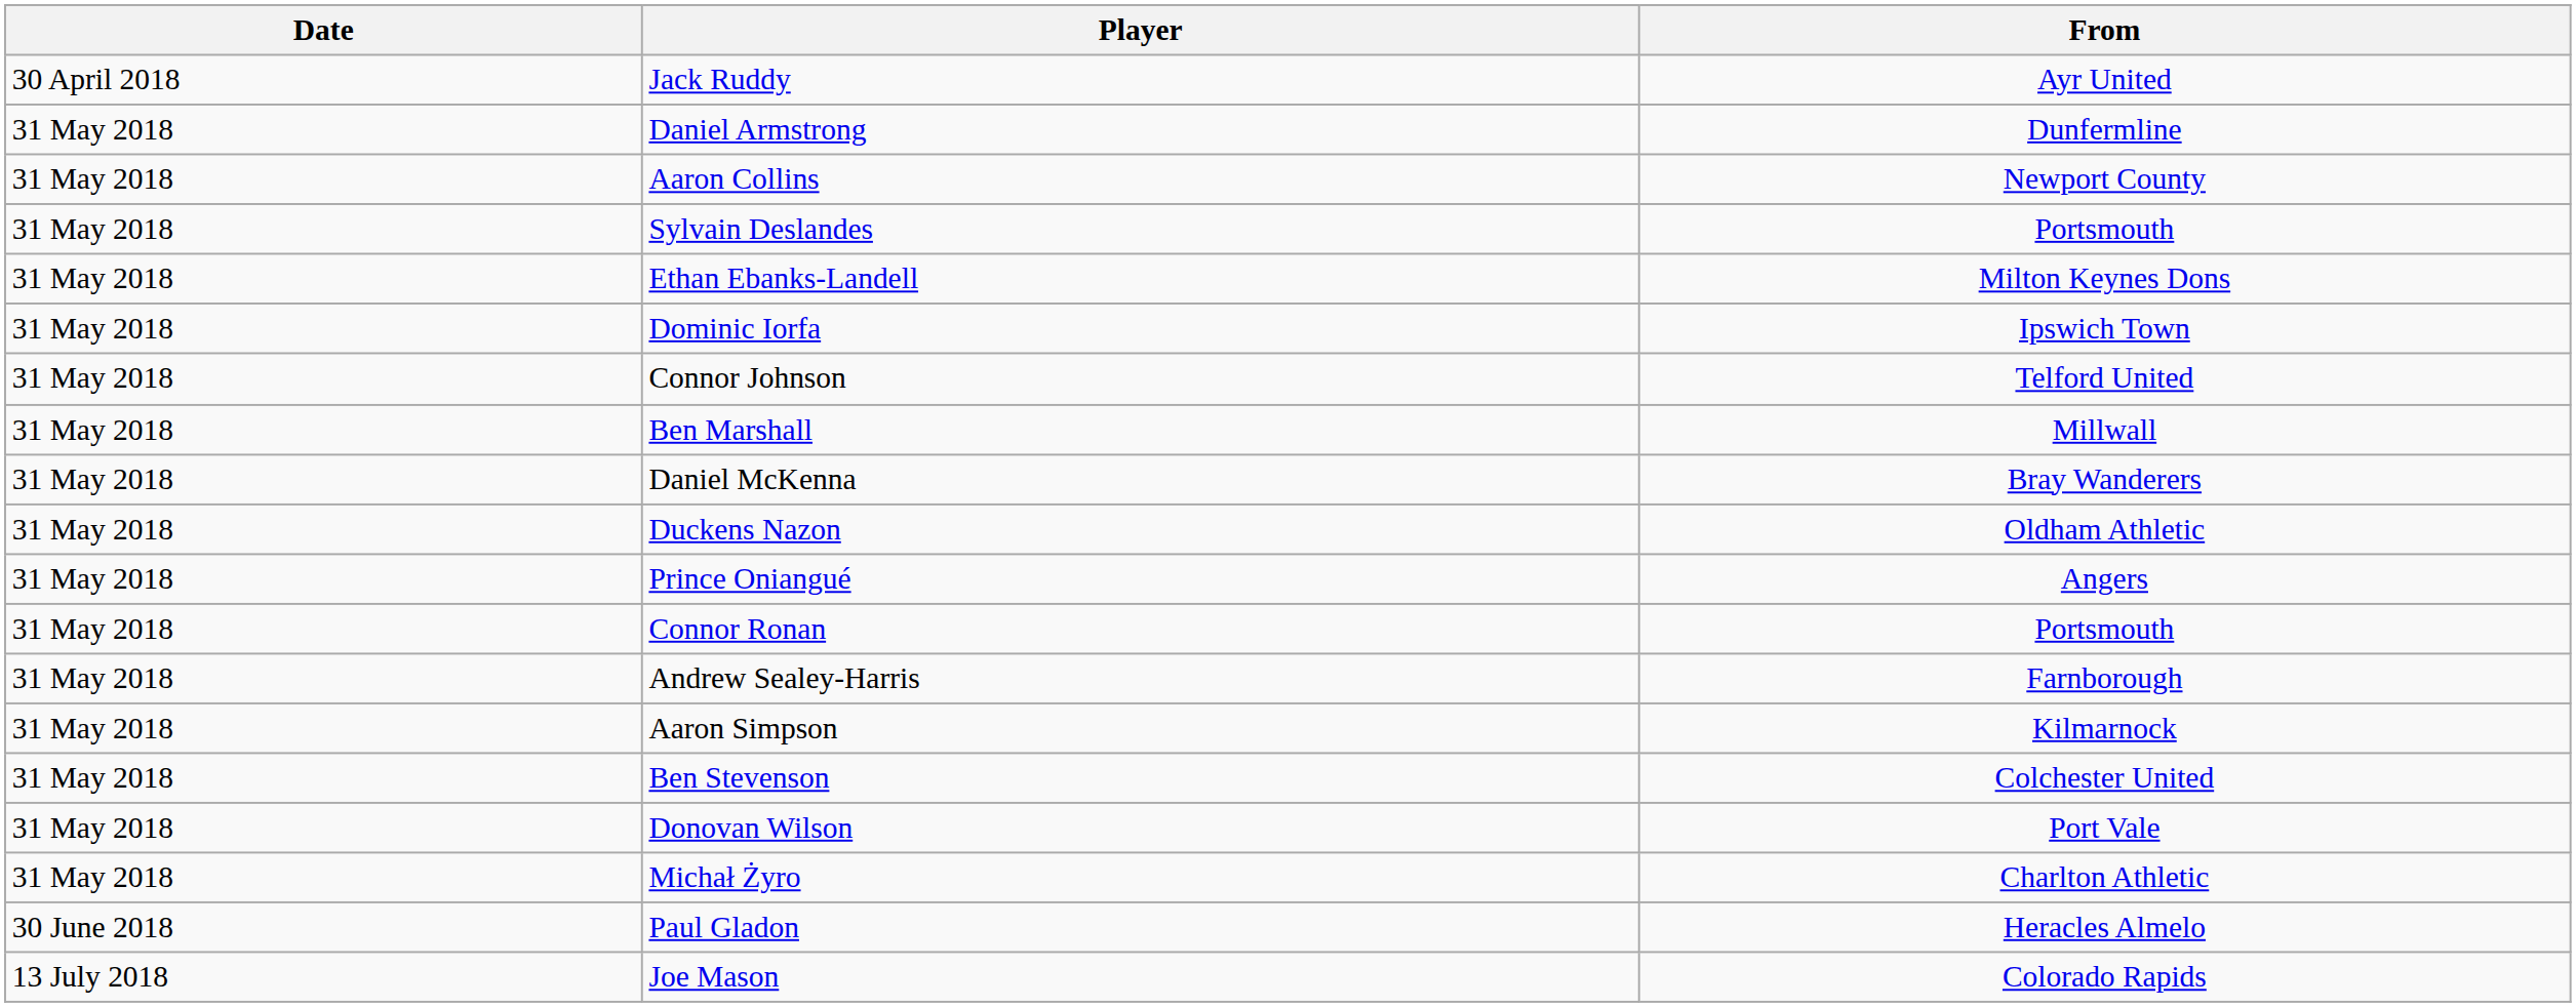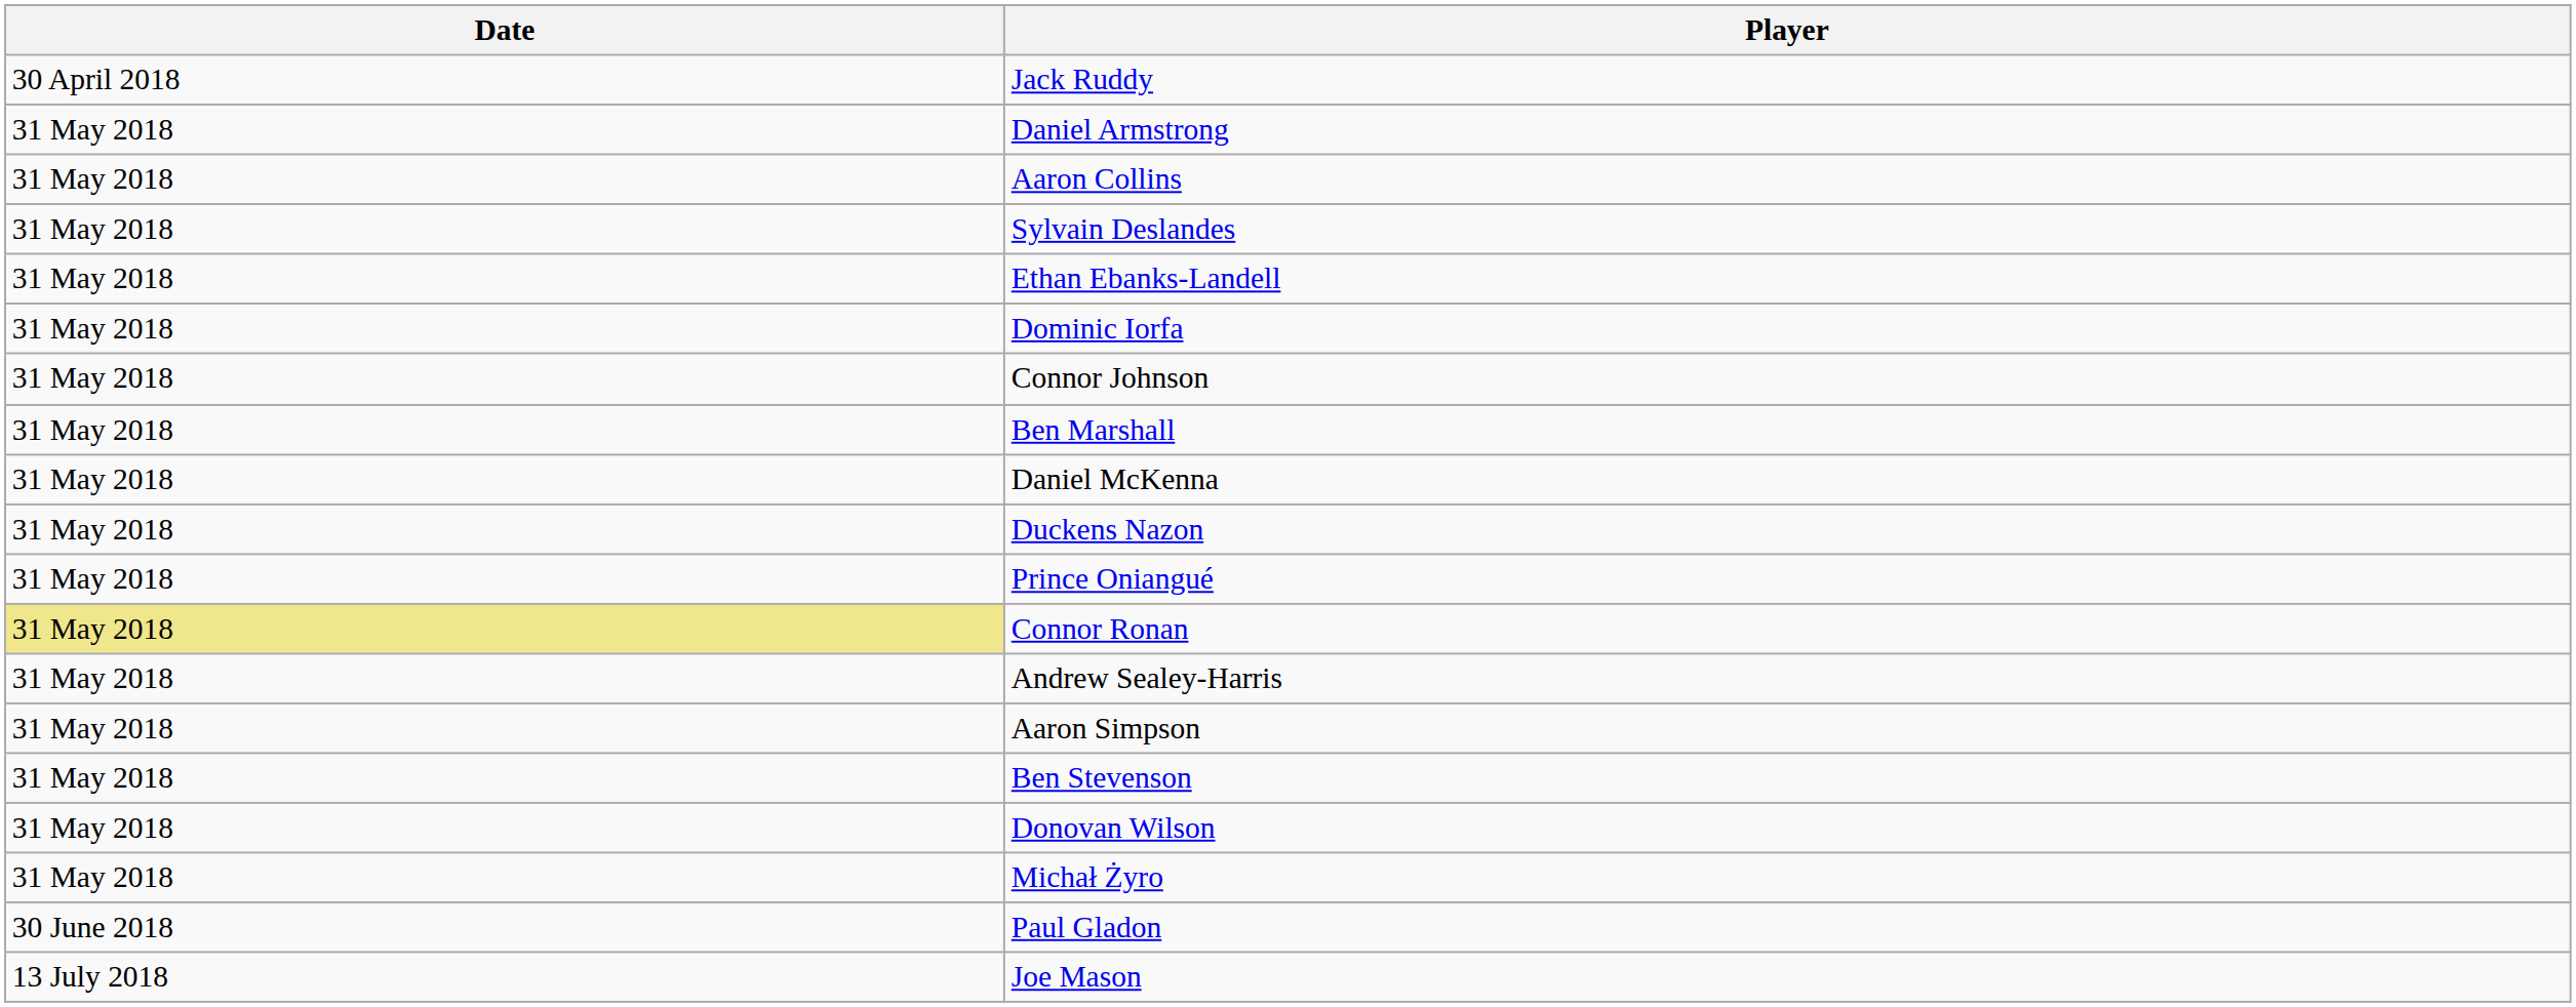- column: From | Ayr United | Dunfermline | Newport County | Portsmouth | Milton Keynes Dons | Ipswich Town | Telford United | Millwall | Bray Wanderers | Oldham Athletic | Angers | Portsmouth | Farnborough | Kilmarnock | Colchester United | Port Vale | Charlton Athletic | Heracles Almelo | Colorado Rapids
Connor Ronan | Date: no background -> khaki background
